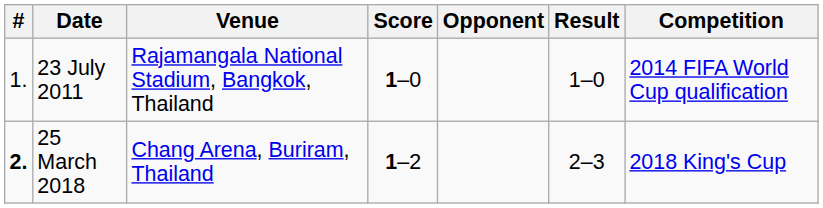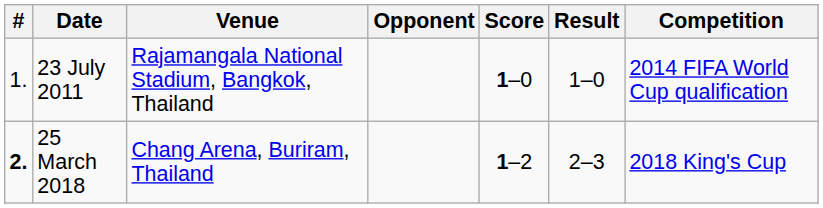columns swapped: Opponent <-> Score
